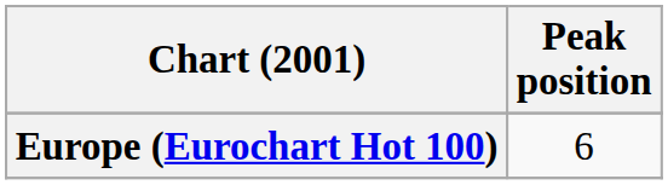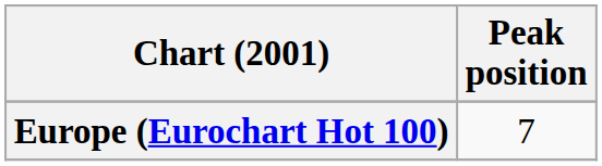Europe (Eurochart Hot 100) | Peak position: 6 -> 7
